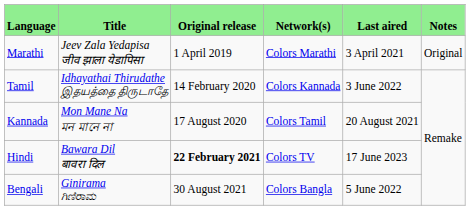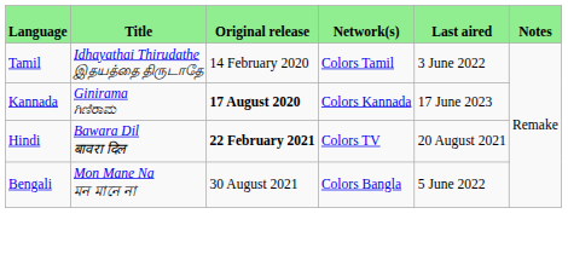- row: Marathi | Jeev Zala Yedapisa जीव झाला येडापिसा | 1 April 2019 | Colors Marathi | 3 April 2021 | Original
Tamil | Network(s): Colors Kannada -> Colors Tamil
Kannada | Title: Mon Mane Na মন মানে না -> Ginirama ಗಿಣಿರಾಮ
Kannada | Original release: normal -> bold
Kannada | Network(s): Colors Tamil -> Colors Kannada
Kannada | Last aired: 20 August 2021 -> 17 June 2023
Hindi | Last aired: 17 June 2023 -> 20 August 2021
Bengali | Title: Ginirama ಗಿಣಿರಾಮ -> Mon Mane Na মন মানে না
